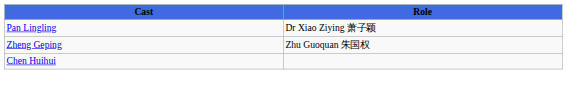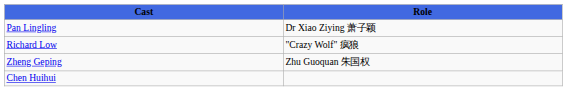+ row: Richard Low | "Crazy Wolf" 疯狼
